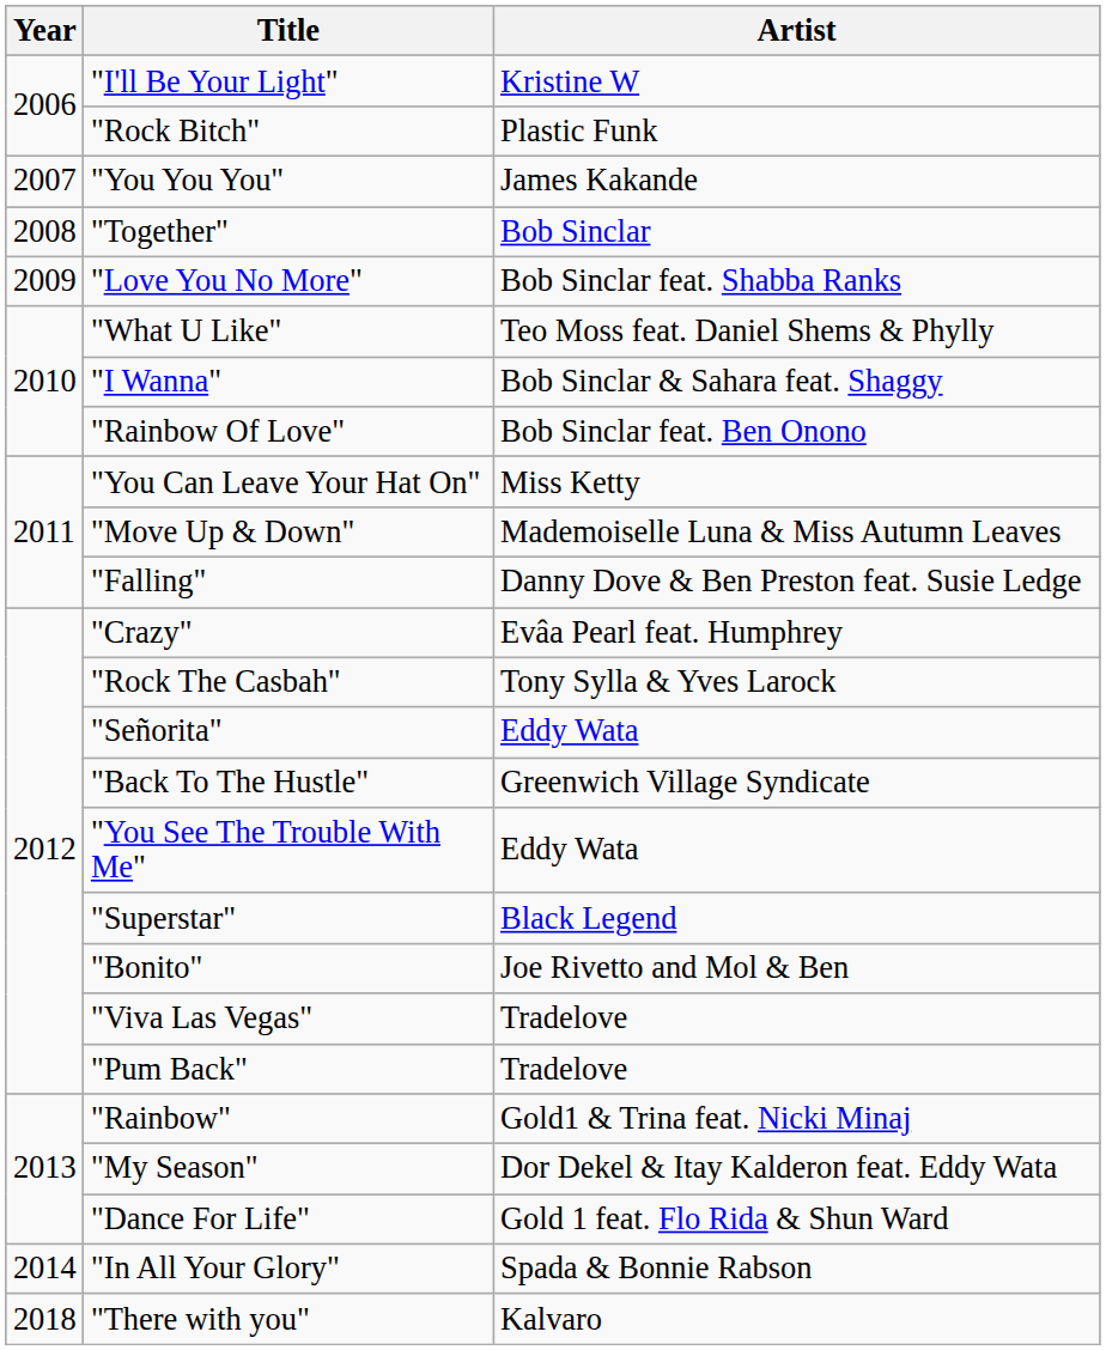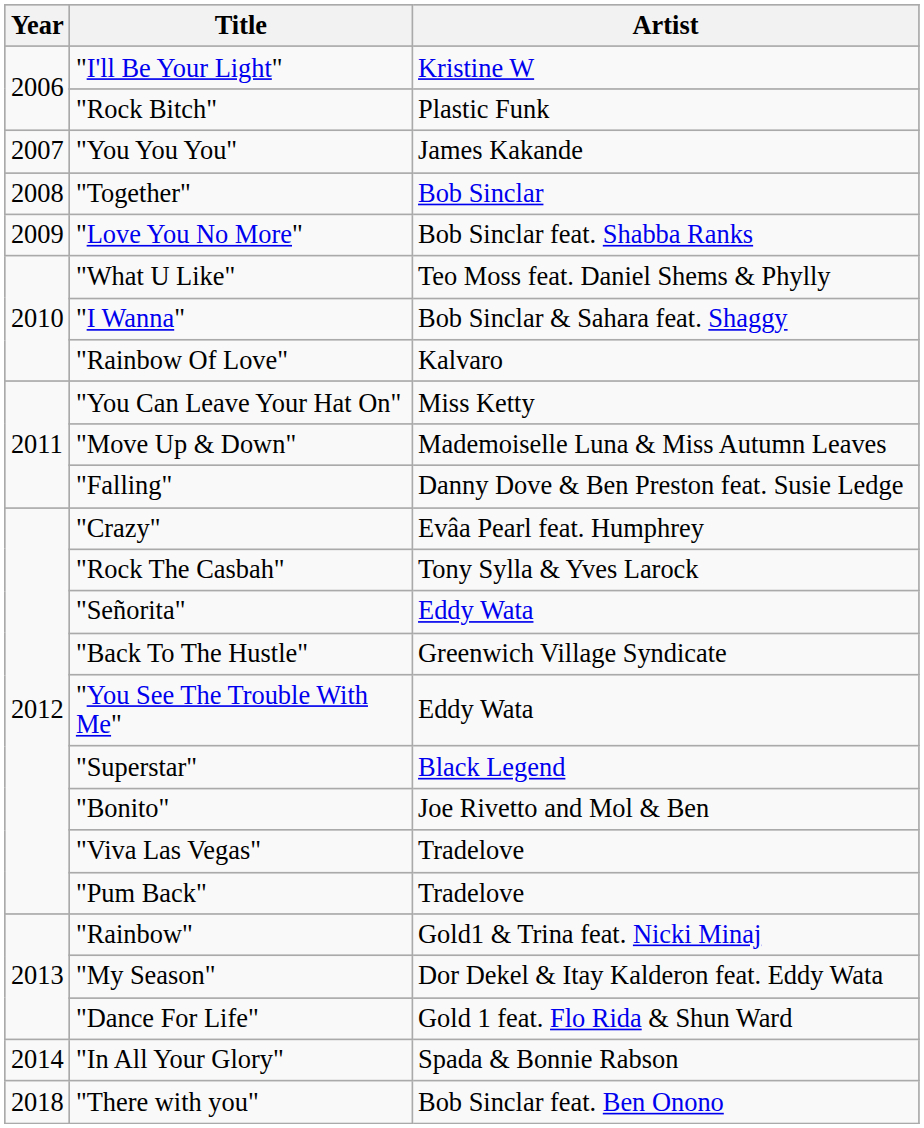"Rainbow Of Love" | Artist: Bob Sinclar feat. Ben Onono -> Kalvaro
"There with you" | Artist: Kalvaro -> Bob Sinclar feat. Ben Onono
